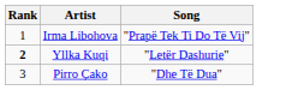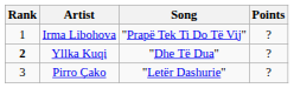+ column: Points | ? | ? | ?
Yllka Kuqi | Song: "Letër Dashurie" -> "Dhe Të Dua"
Pirro Çako | Song: "Dhe Të Dua" -> "Letër Dashurie"
